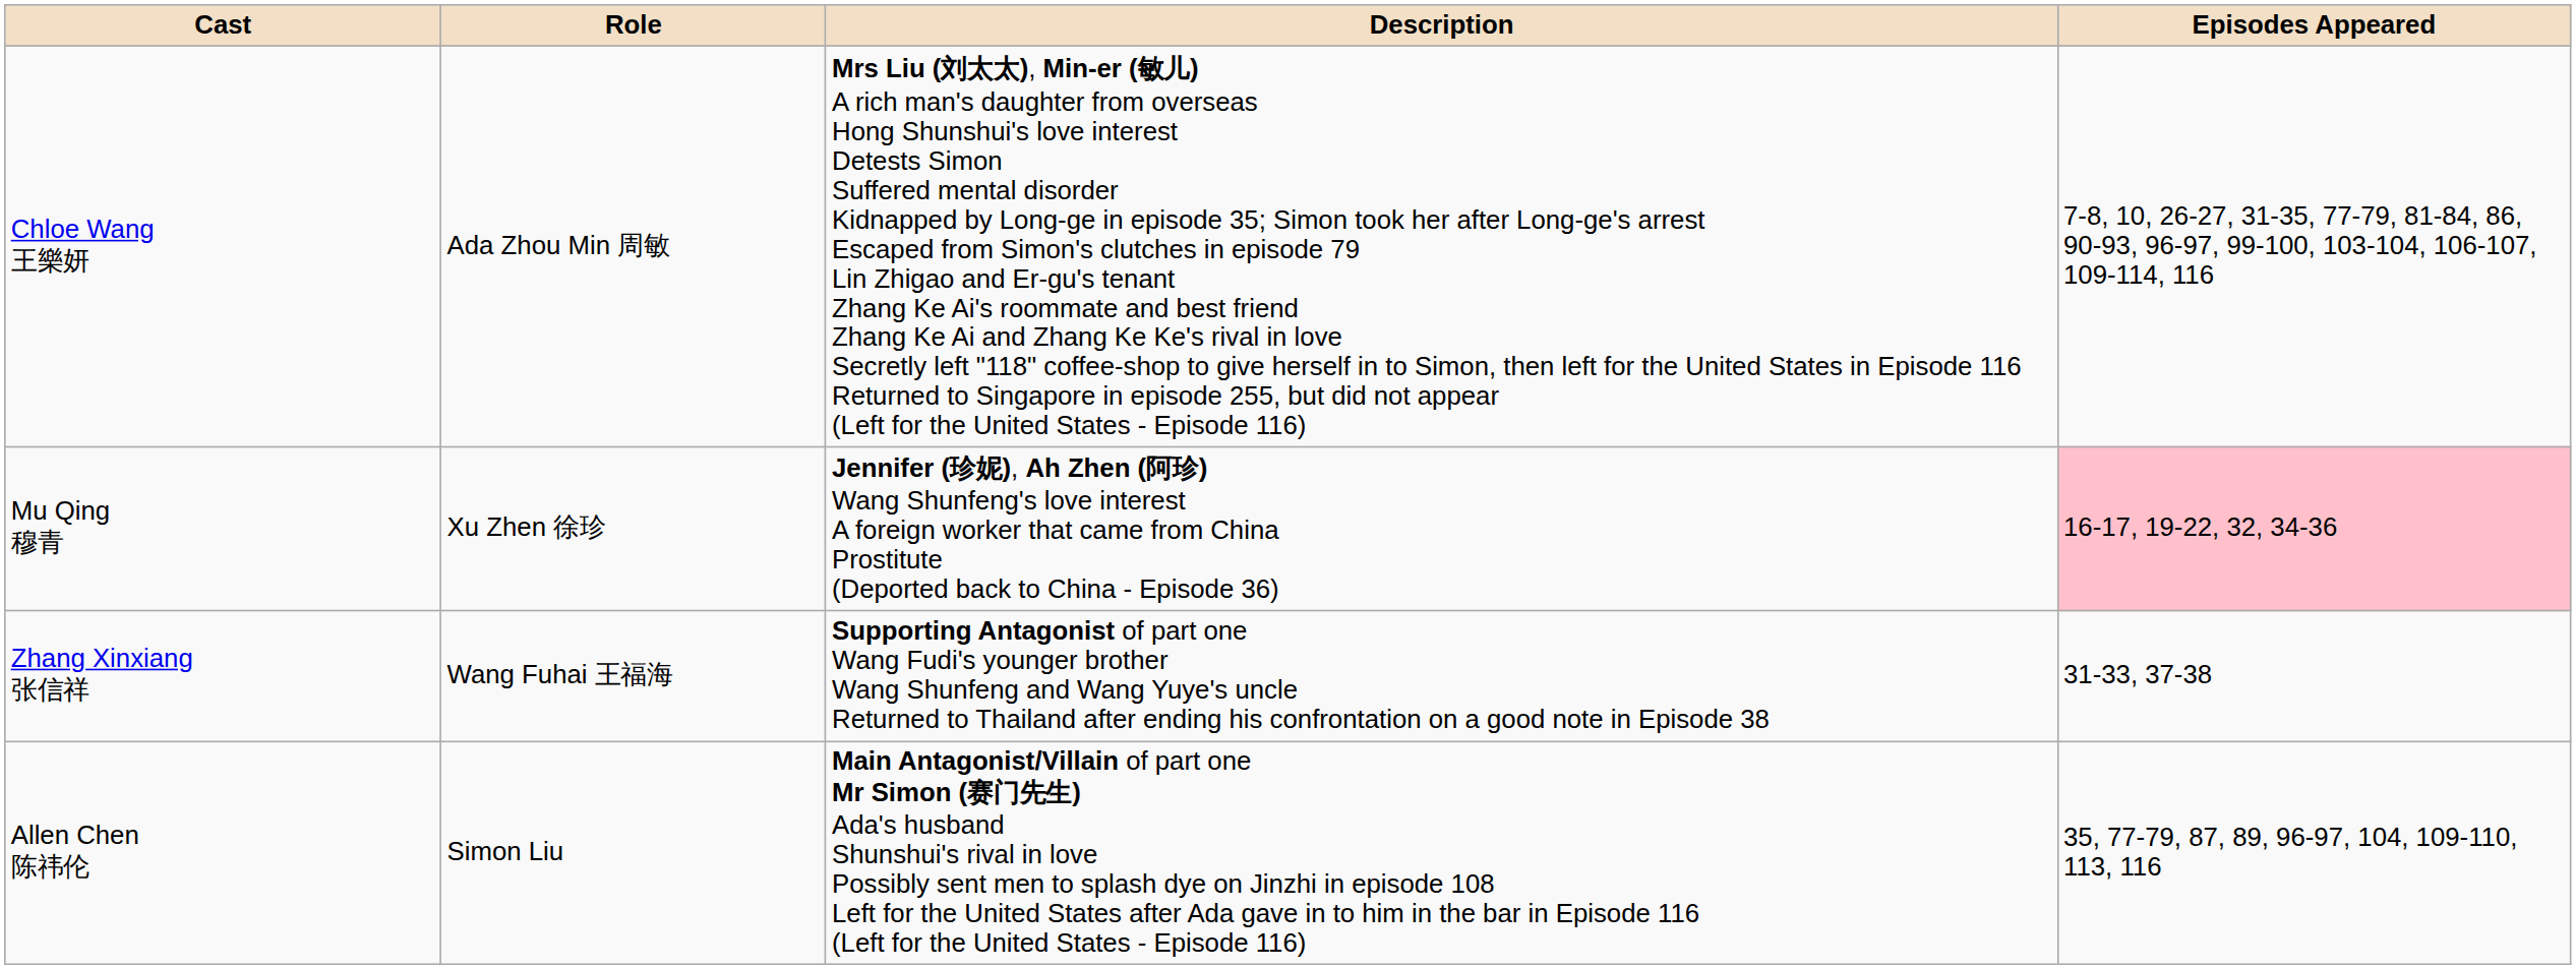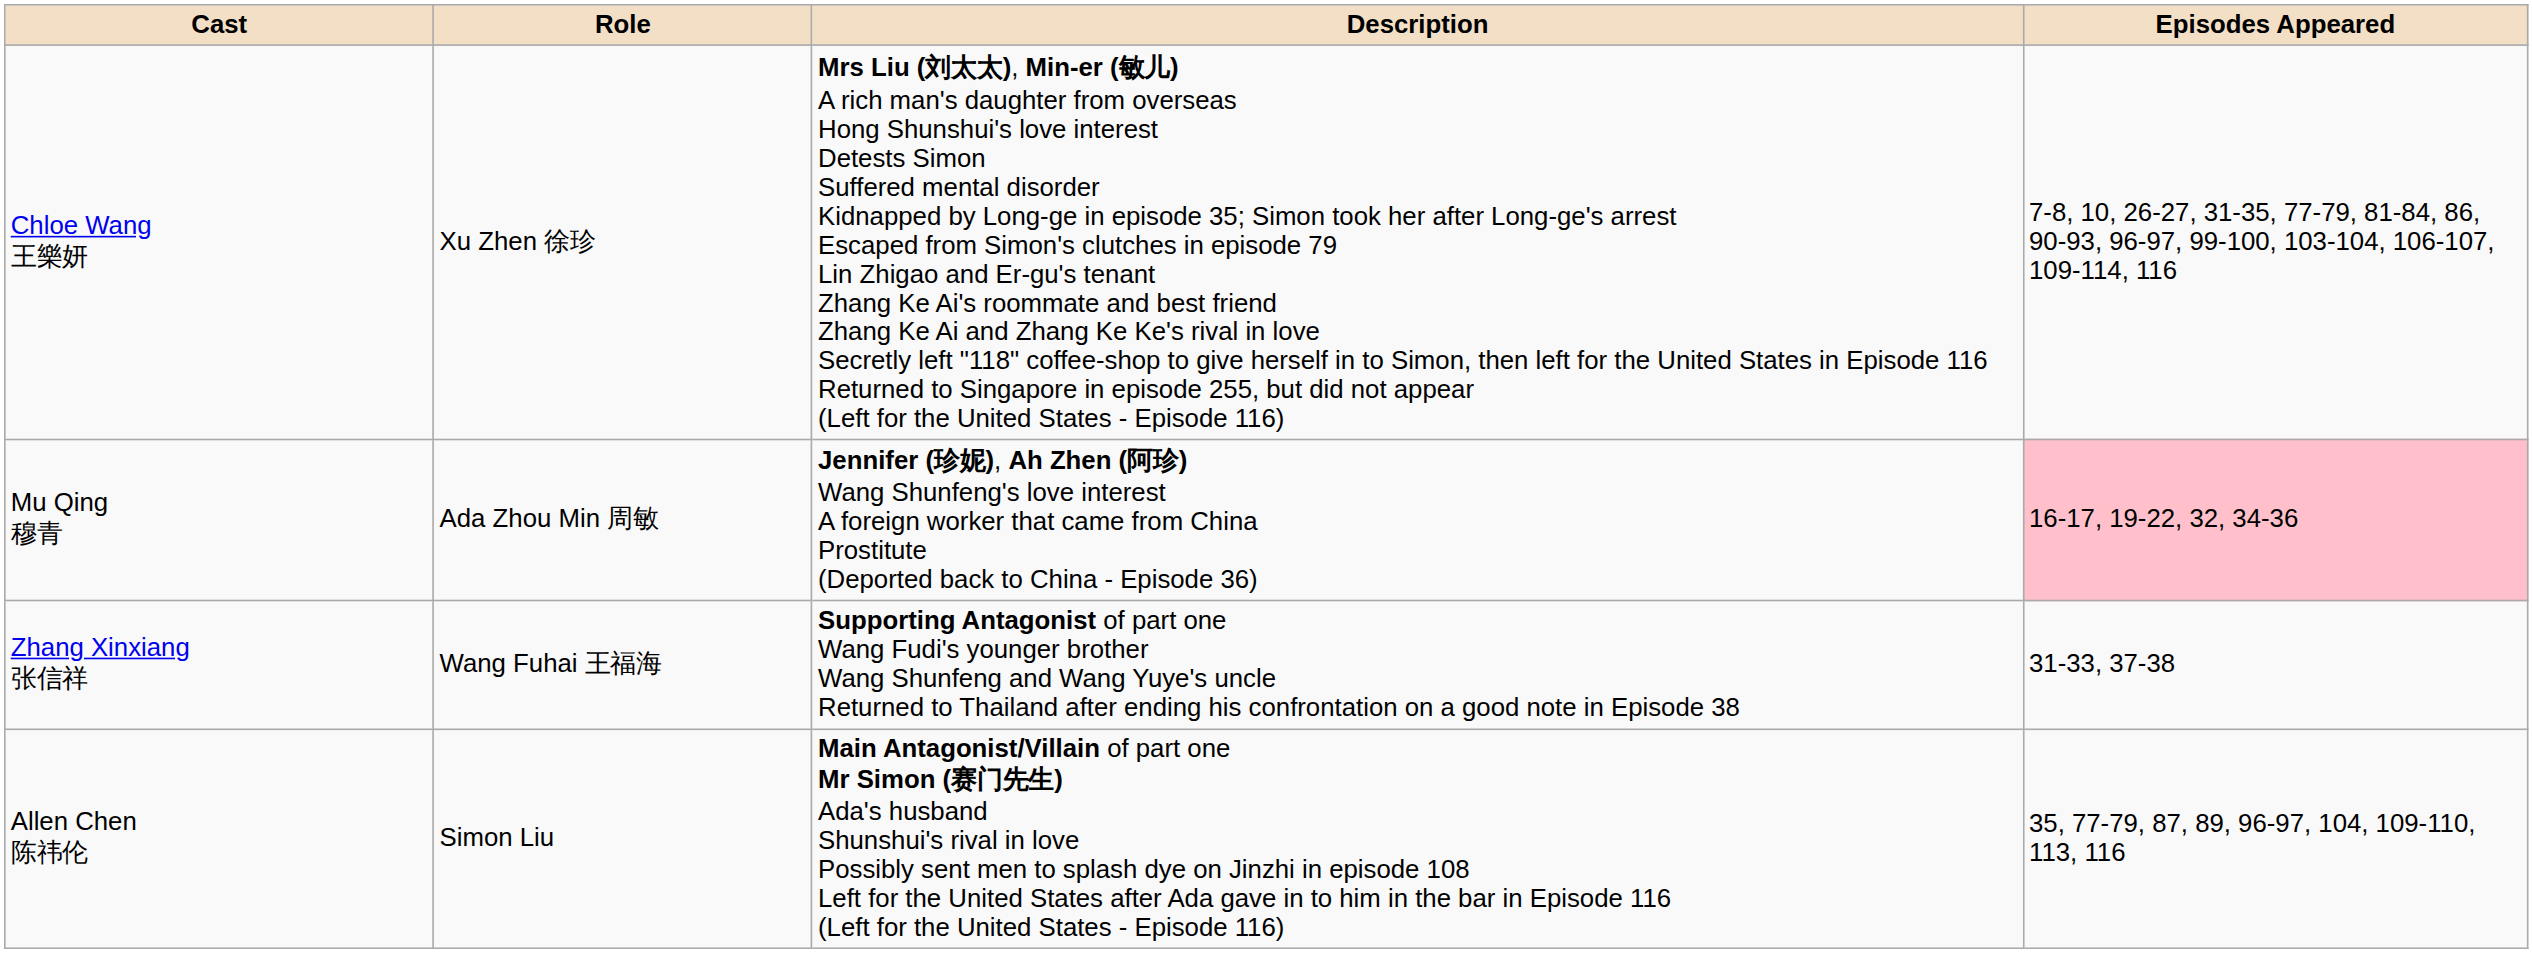Chloe Wang 王樂妍 | Role: Ada Zhou Min 周敏 -> Xu Zhen 徐珍
Mu Qing 穆青 | Role: Xu Zhen 徐珍 -> Ada Zhou Min 周敏
